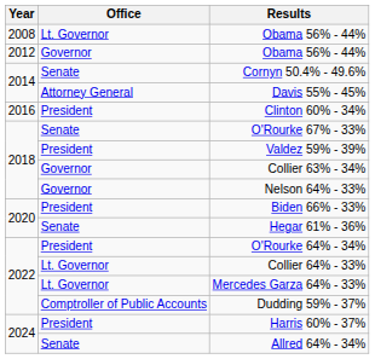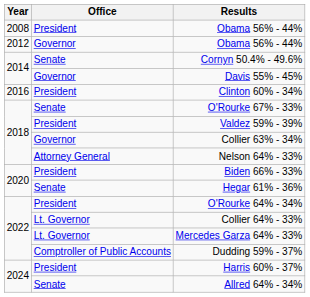2008 / Obama 56% - 44% | Office: Lt. Governor -> President
Davis 55% - 45% | Office: Attorney General -> Governor
Nelson 64% - 33% | Office: Governor -> Attorney General
